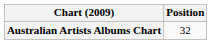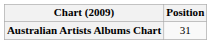Australian Artists Albums Chart | Position: 32 -> 31
